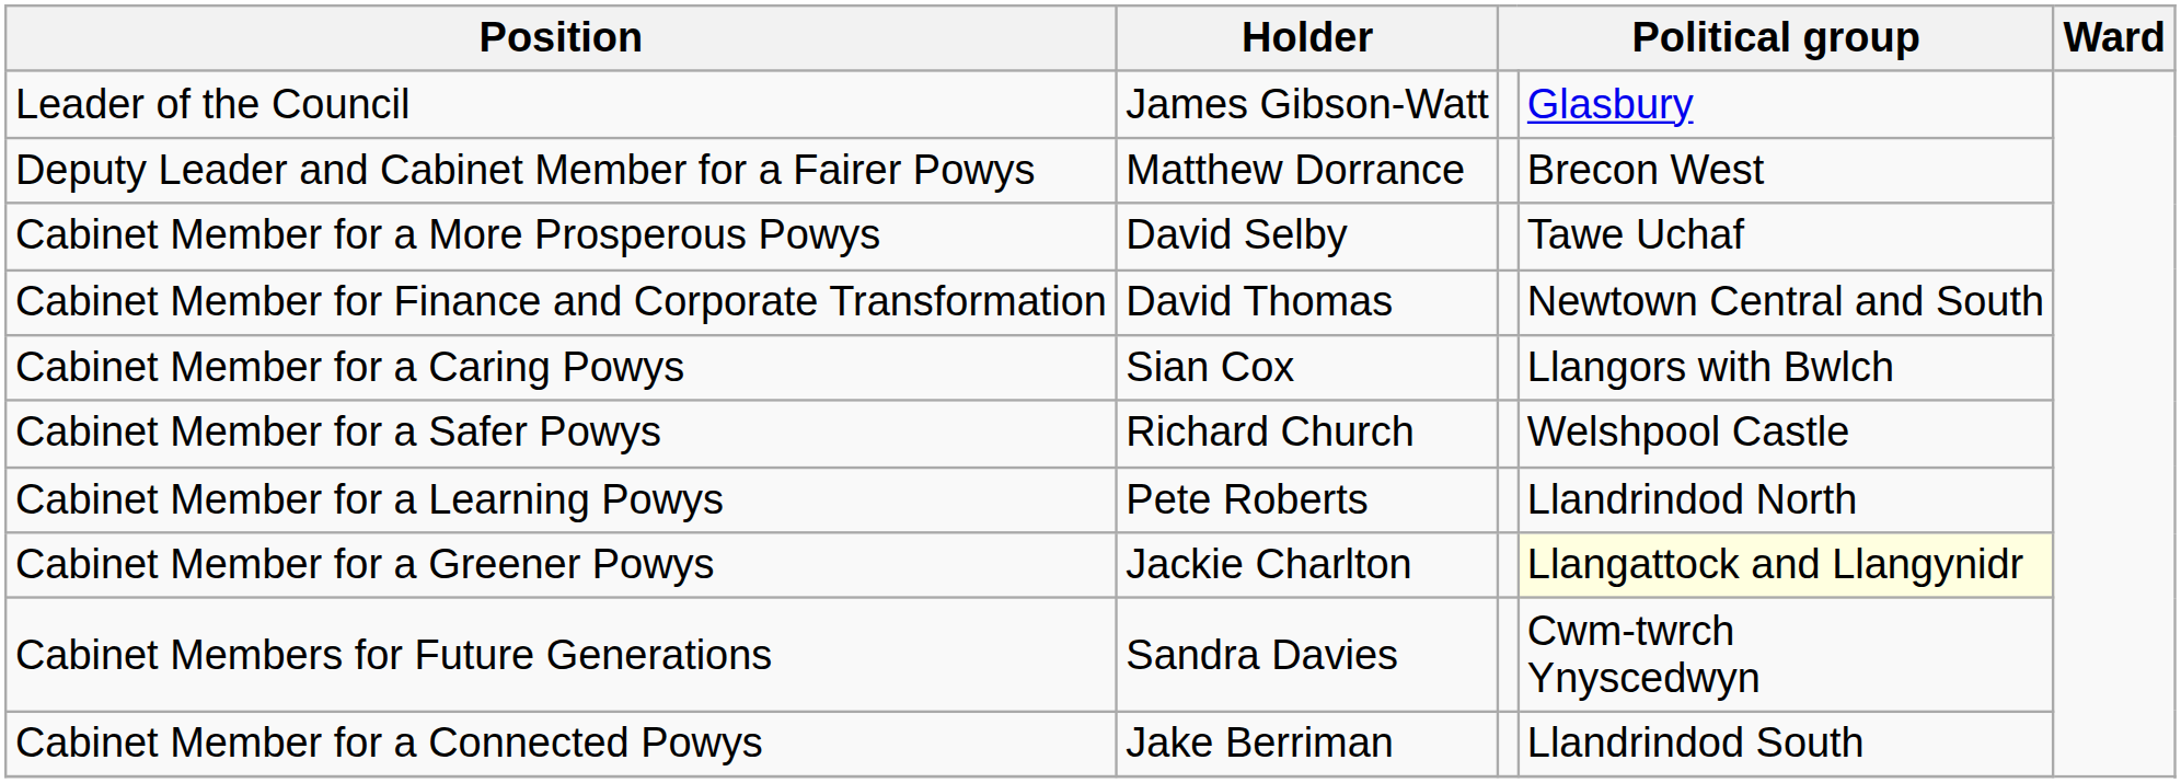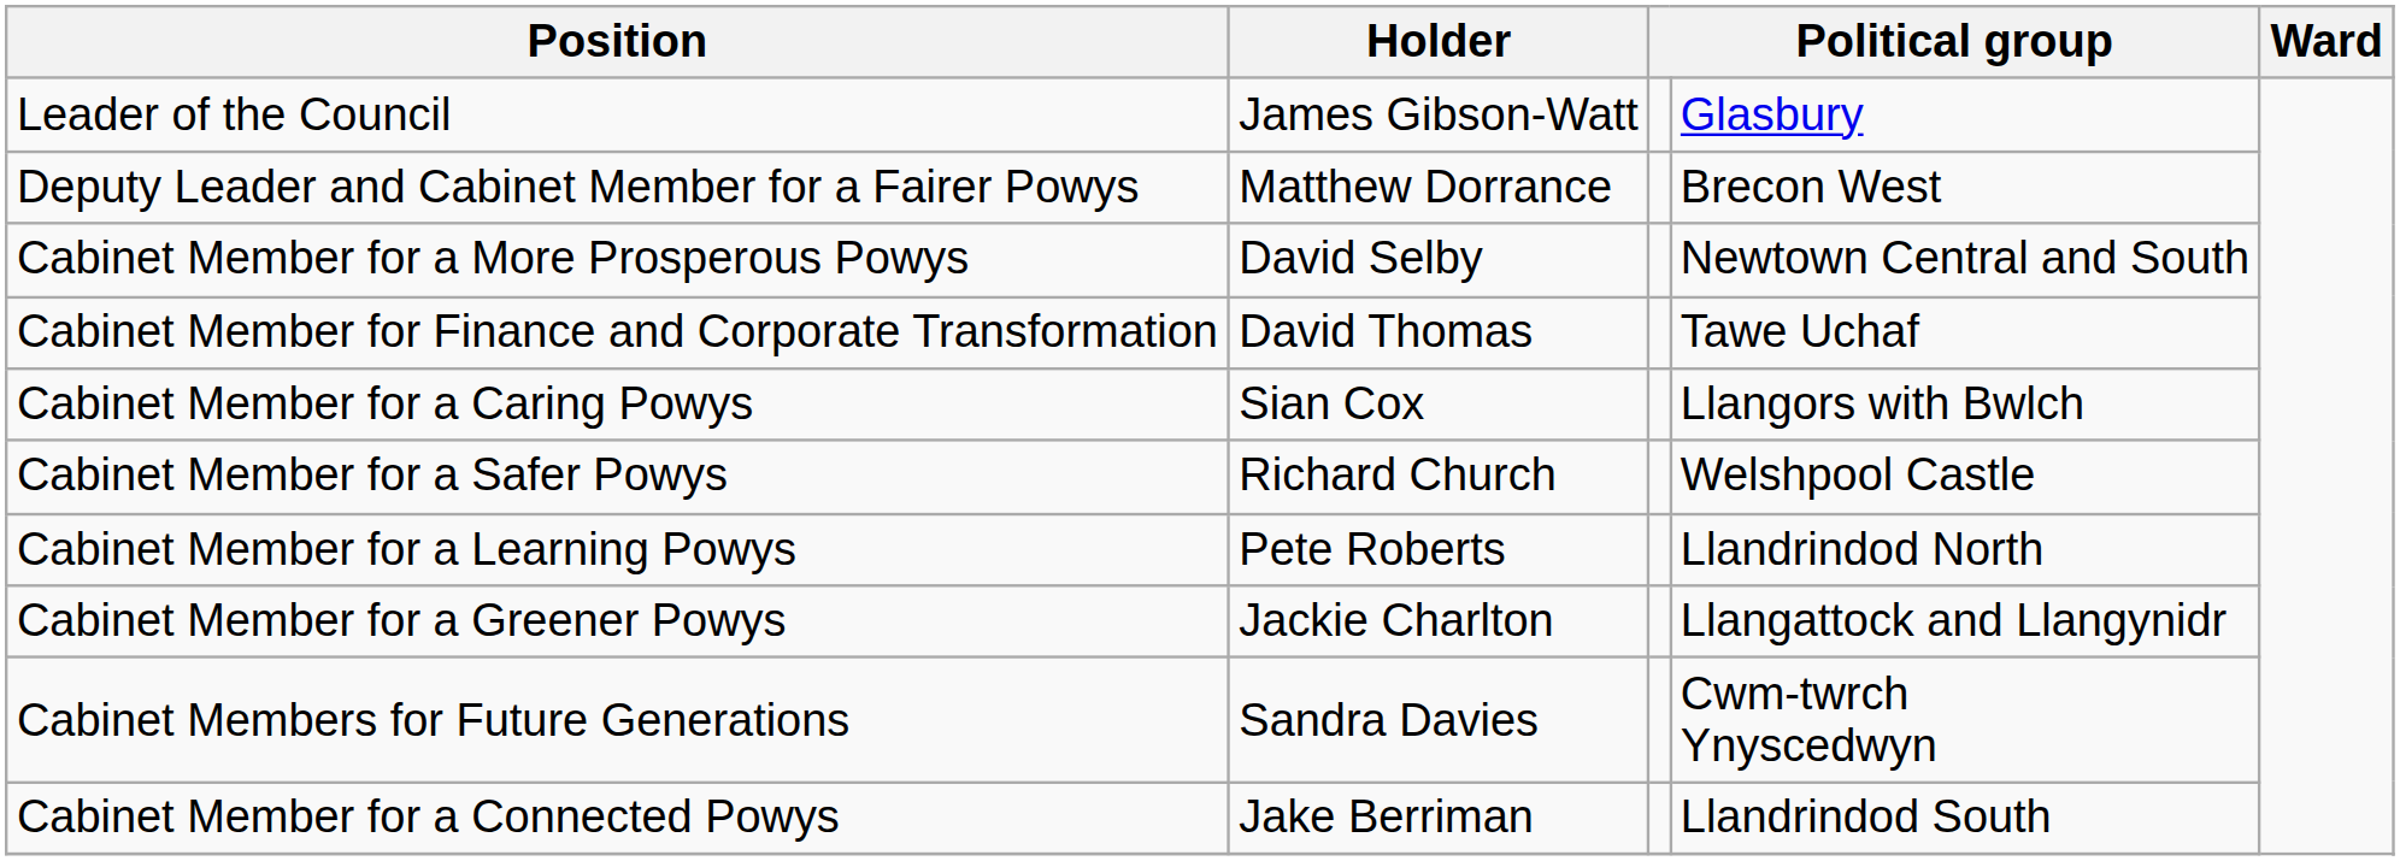Cabinet Member for a More Prosperous Powys | column 4: Tawe Uchaf -> Newtown Central and South
Cabinet Member for Finance and Corporate Transformation | column 4: Newtown Central and South -> Tawe Uchaf
Cabinet Member for a Greener Powys | column 4: lightyellow background -> no background
